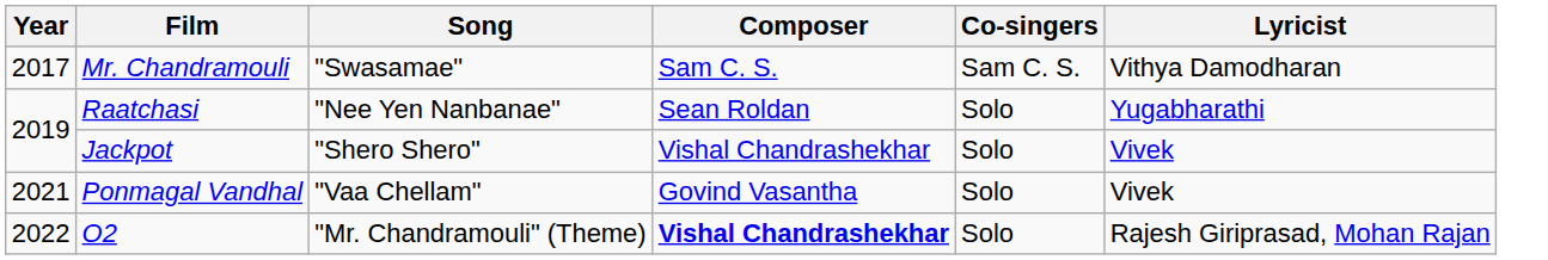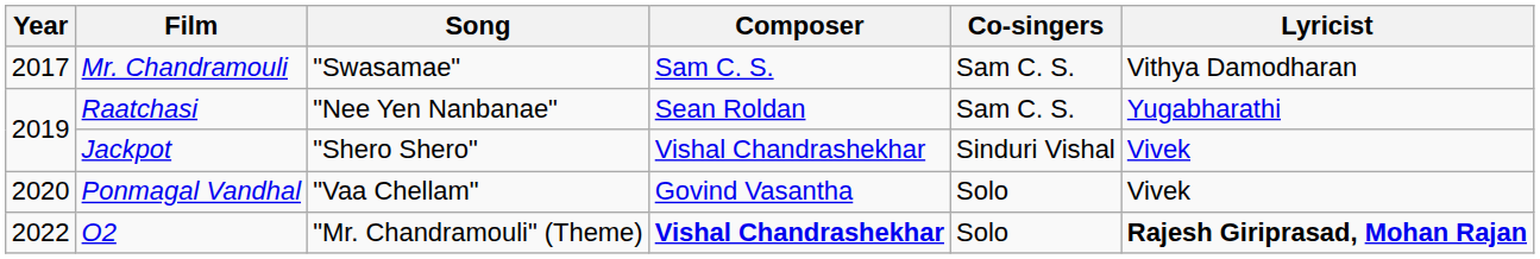Raatchasi | Co-singers: Solo -> Sam C. S.
Jackpot | Co-singers: Solo -> Sinduri Vishal
Ponmagal Vandhal | Year: 2021 -> 2020
O2 | Lyricist: normal -> bold
